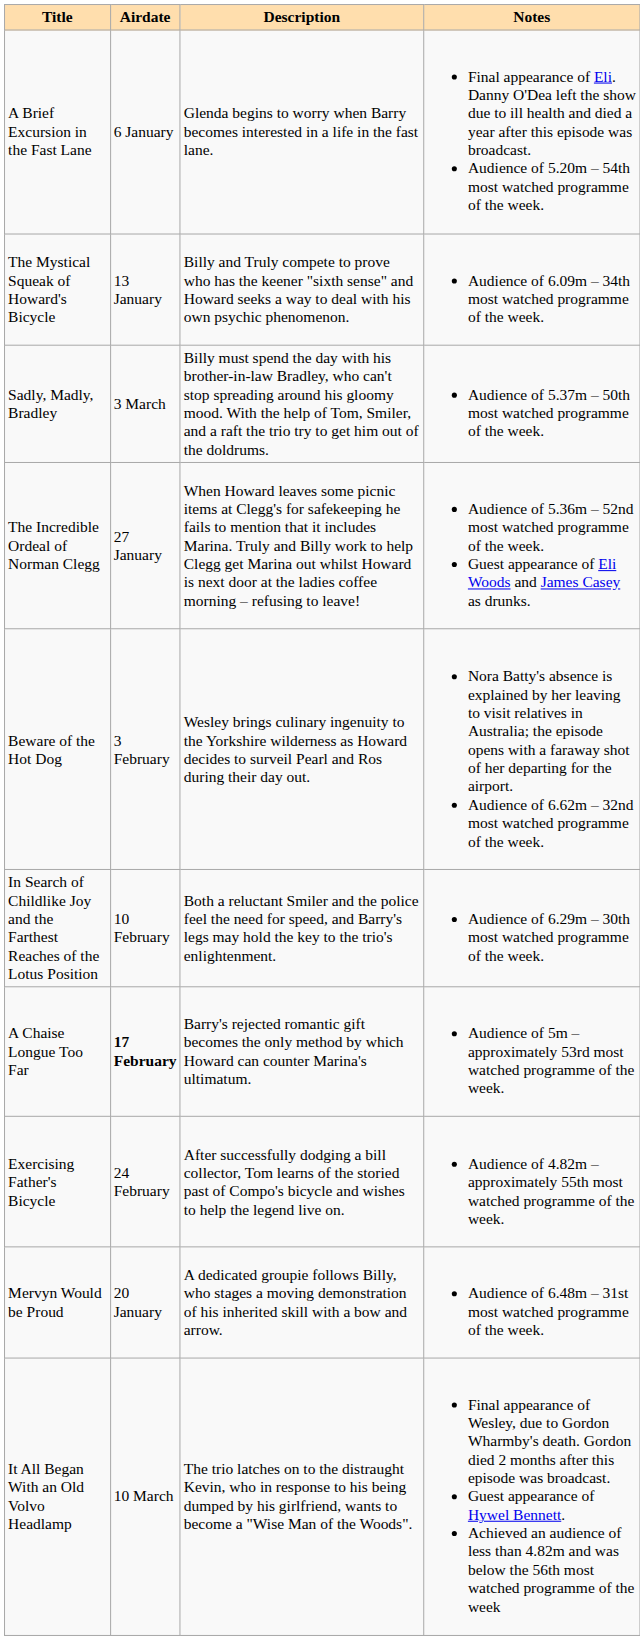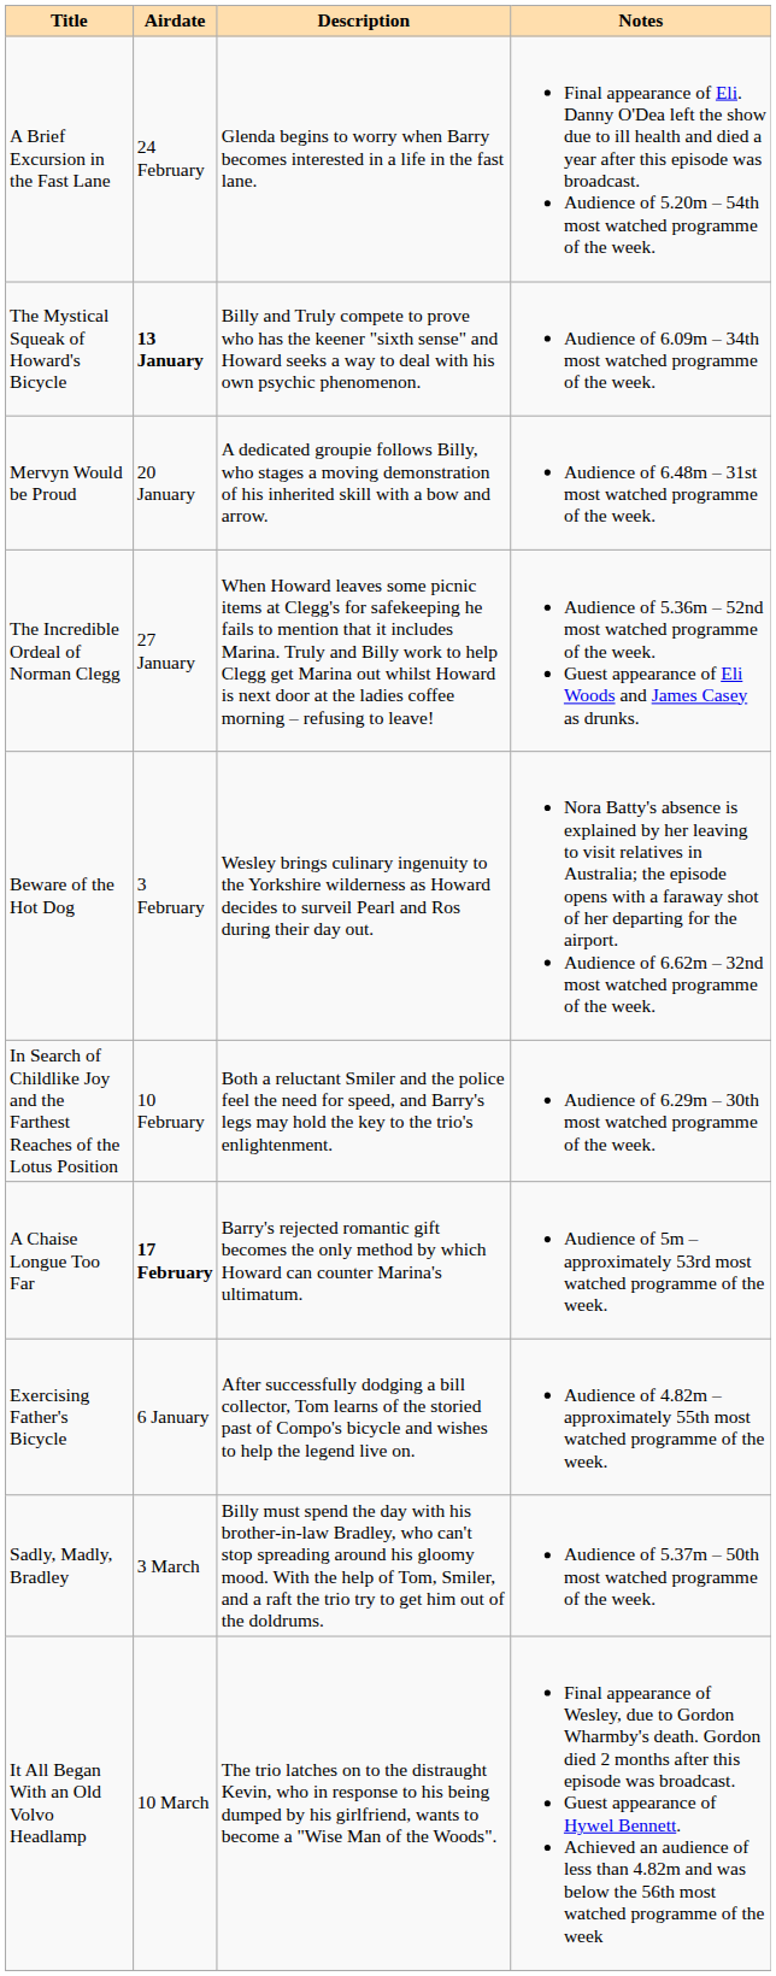A Brief Excursion in the Fast Lane | Airdate: 6 January -> 24 February
The Mystical Squeak of Howard's Bicycle | Airdate: normal -> bold
rows swapped: Mervyn Would be Proud <-> Sadly, Madly, Bradley
Exercising Father's Bicycle | Airdate: 24 February -> 6 January
